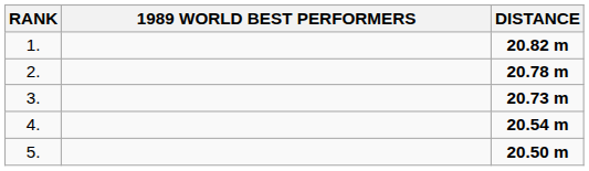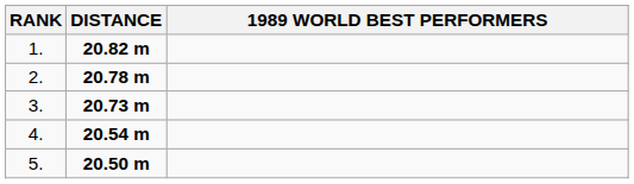columns swapped: 1989 WORLD BEST PERFORMERS <-> DISTANCE
